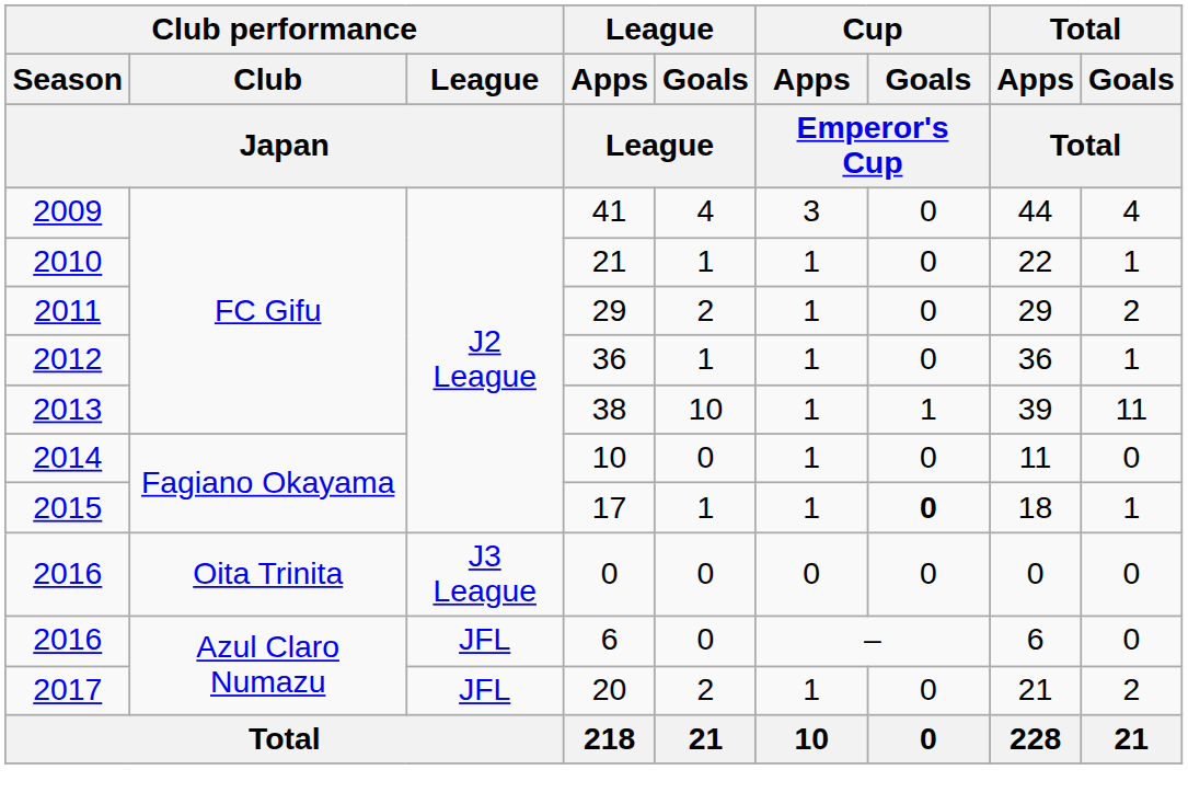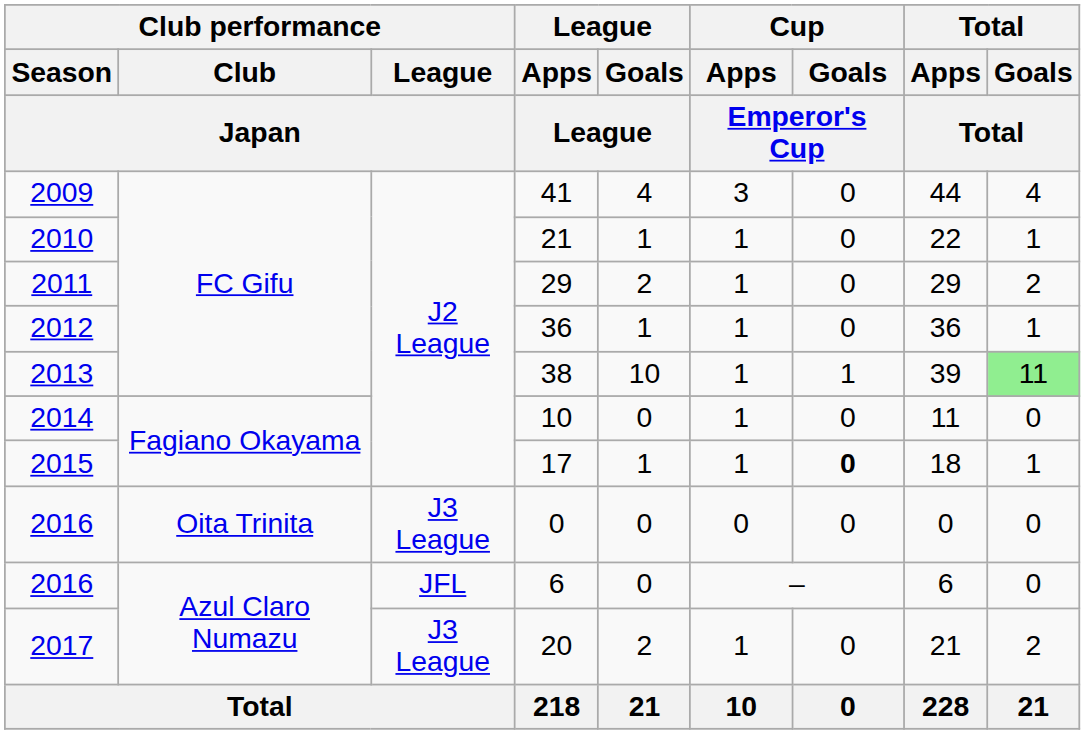38 | Total / Goals / Total: no background -> lightgreen background
20 | Club performance / League / Japan: JFL -> J3 League
